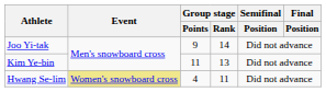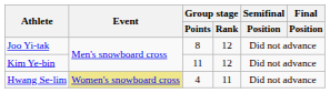Joo Yi-tak | Group stage / Points: 9 -> 8
Joo Yi-tak | Group stage / Rank: 14 -> 12
Kim Ye-bin | Group stage / Rank: 13 -> 12
